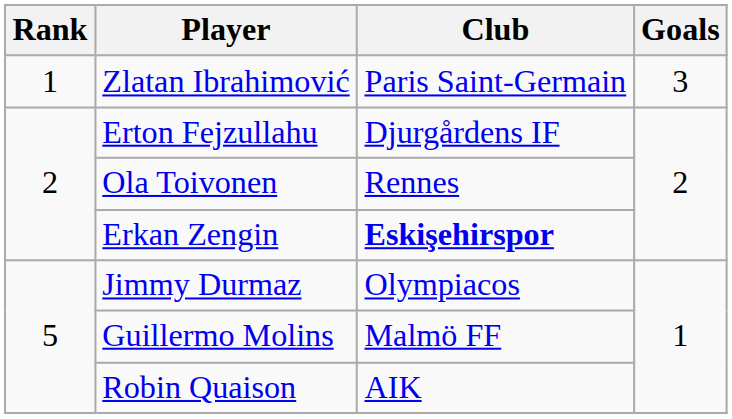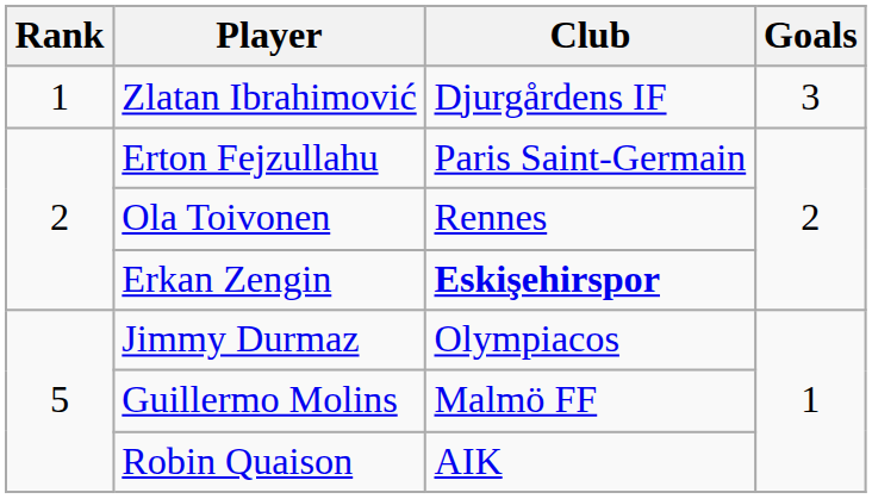Zlatan Ibrahimović | Club: Paris Saint-Germain -> Djurgårdens IF
Erton Fejzullahu | Club: Djurgårdens IF -> Paris Saint-Germain
